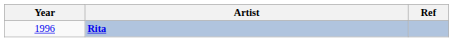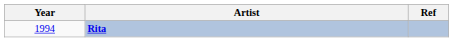Rita | Year: 1996 -> 1994
